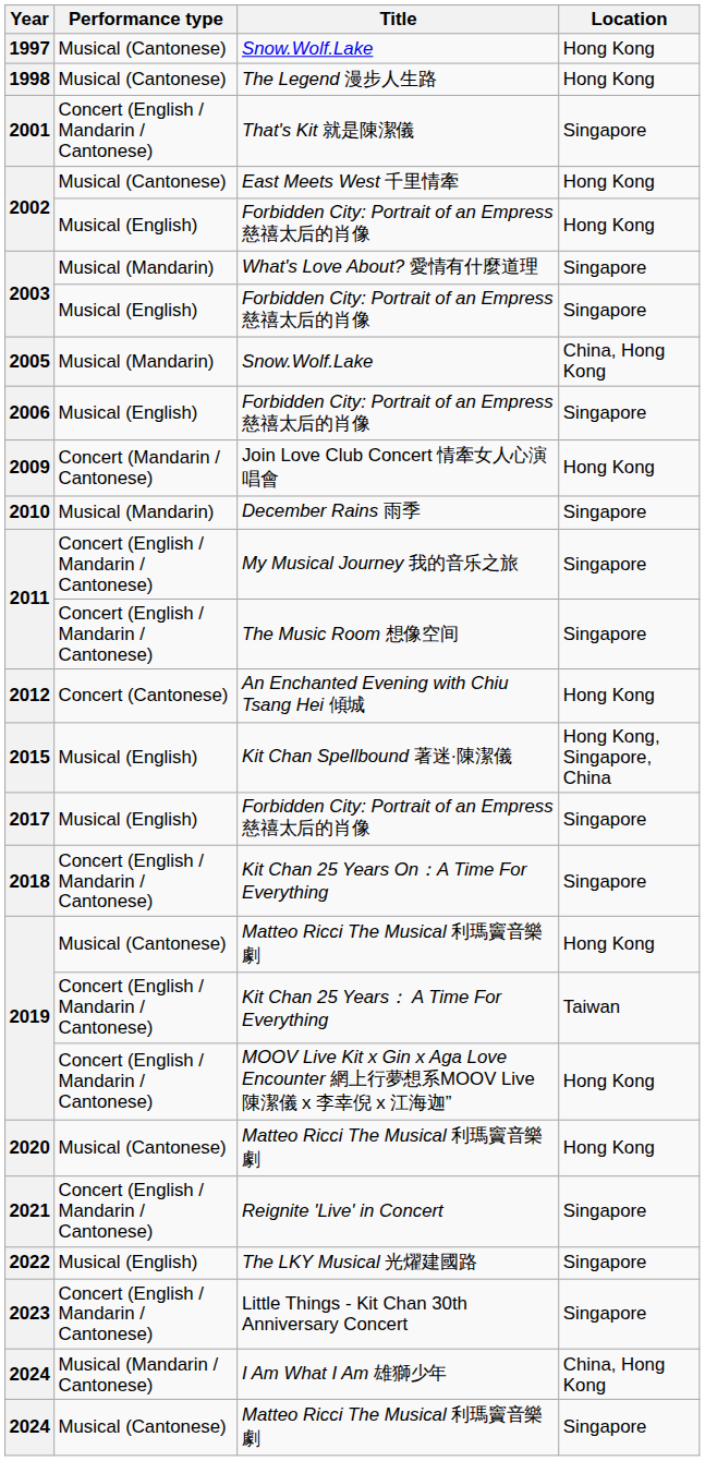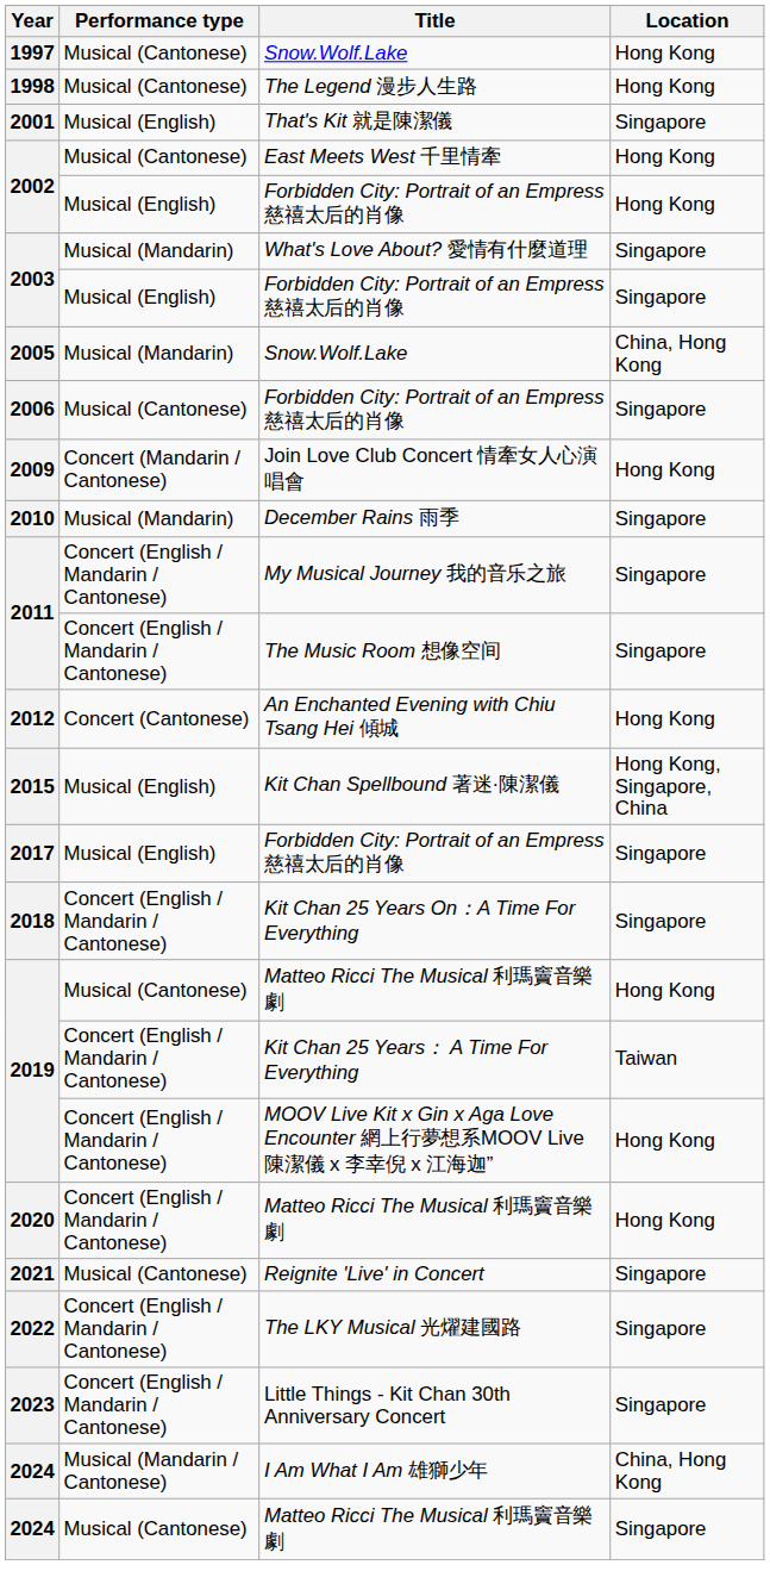2001 | Performance type: Concert (English / Mandarin / Cantonese) -> Musical (English)
2006 | Performance type: Musical (English) -> Musical (Cantonese)
2020 | Performance type: Musical (Cantonese) -> Concert (English / Mandarin / Cantonese)
2021 | Performance type: Concert (English / Mandarin / Cantonese) -> Musical (Cantonese)
2022 | Performance type: Musical (English) -> Concert (English / Mandarin / Cantonese)
